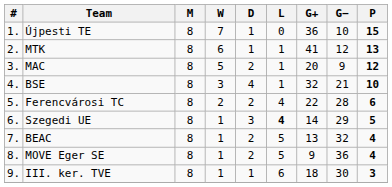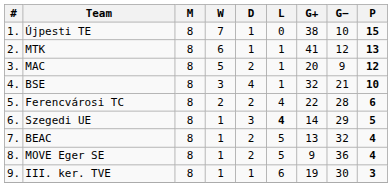Újpesti TE | G+: 36 -> 38
III. ker. TVE | G+: 18 -> 19
